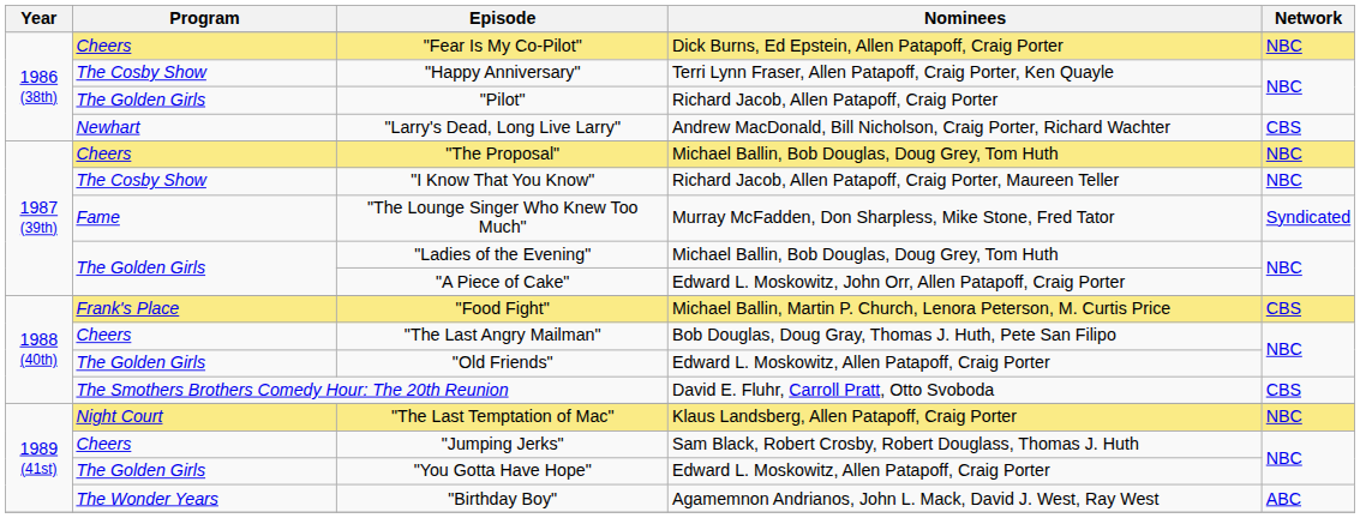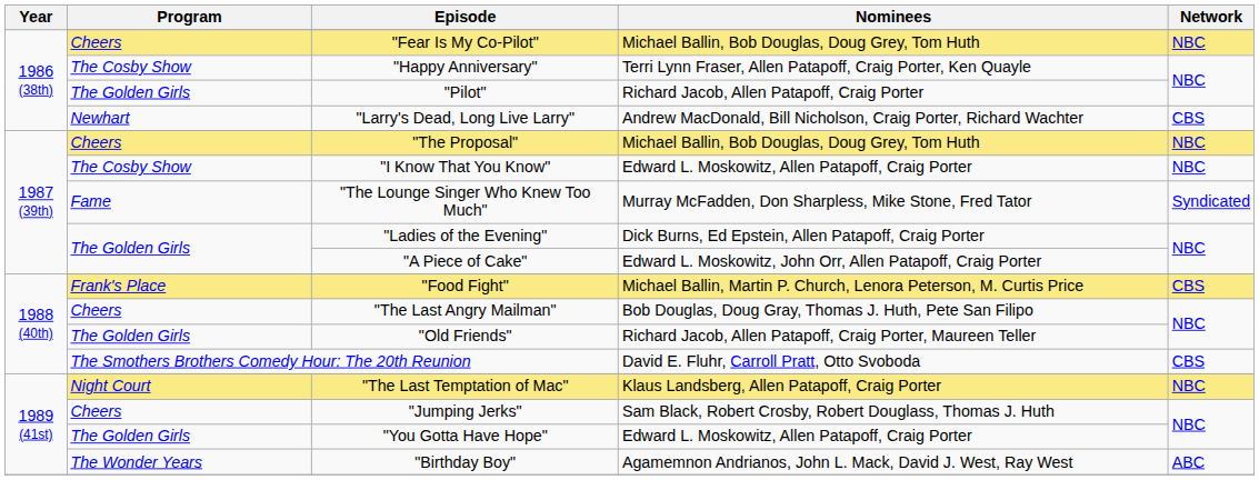"Fear Is My Co-Pilot" | Nominees: Dick Burns, Ed Epstein, Allen Patapoff, Craig Porter -> Michael Ballin, Bob Douglas, Doug Grey, Tom Huth
"I Know That You Know" | Nominees: Richard Jacob, Allen Patapoff, Craig Porter, Maureen Teller -> Edward L. Moskowitz, Allen Patapoff, Craig Porter
"Ladies of the Evening" | Nominees: Michael Ballin, Bob Douglas, Doug Grey, Tom Huth -> Dick Burns, Ed Epstein, Allen Patapoff, Craig Porter
"Old Friends" | Nominees: Edward L. Moskowitz, Allen Patapoff, Craig Porter -> Richard Jacob, Allen Patapoff, Craig Porter, Maureen Teller
